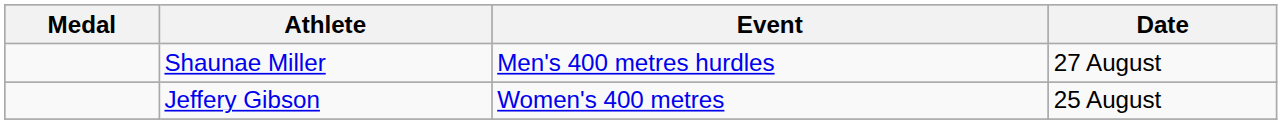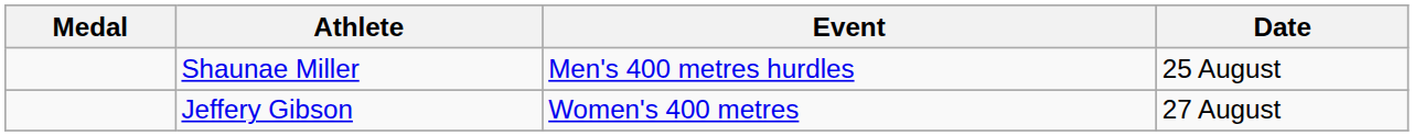Shaunae Miller | Date: 27 August -> 25 August
Jeffery Gibson | Date: 25 August -> 27 August
